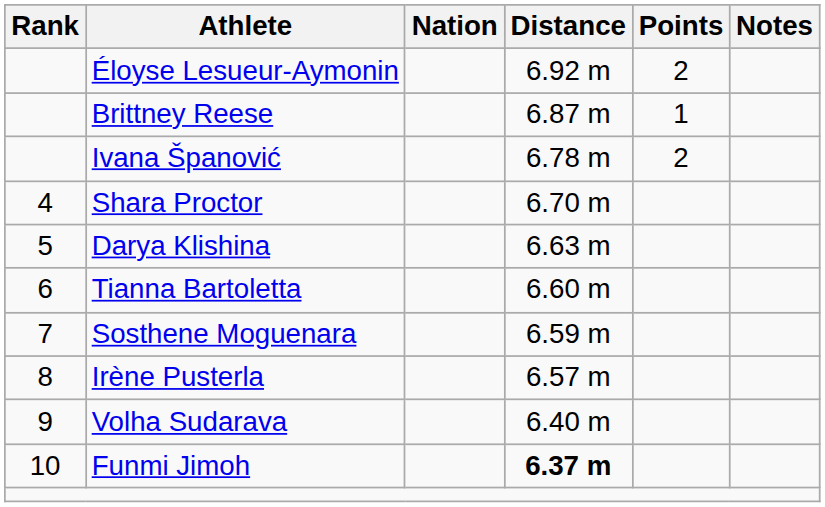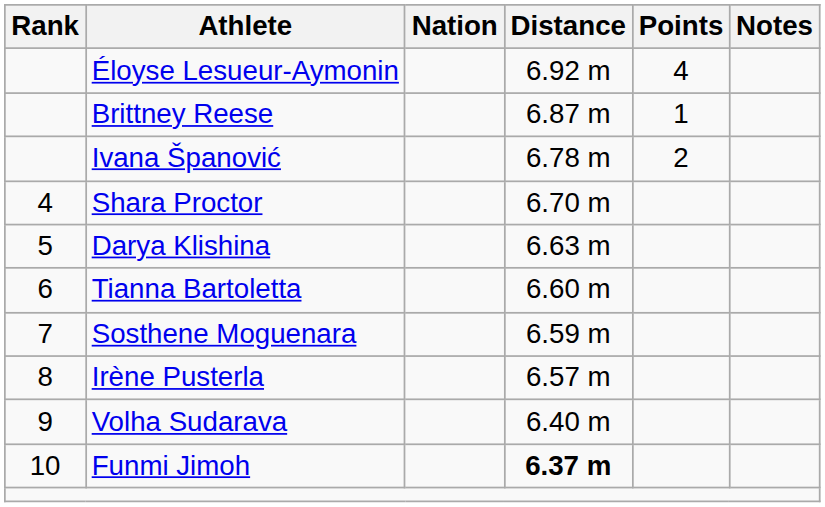Éloyse Lesueur-Aymonin | Points: 2 -> 4
